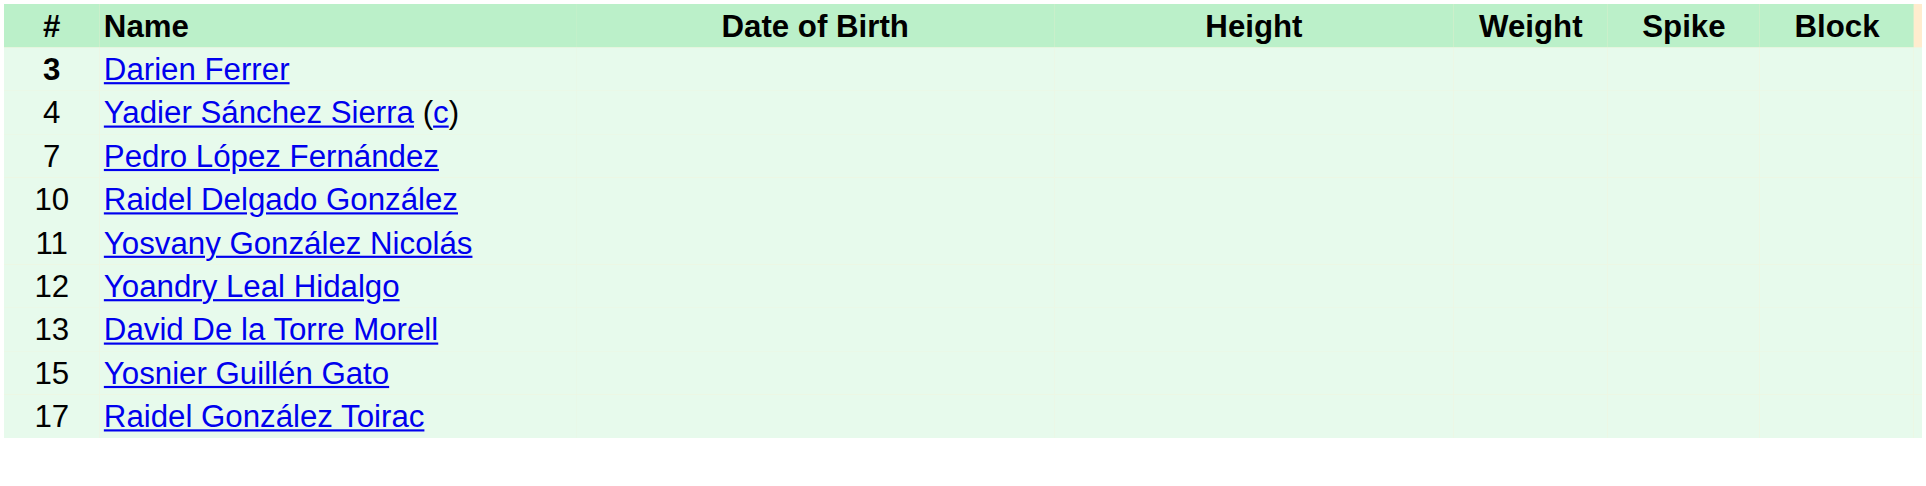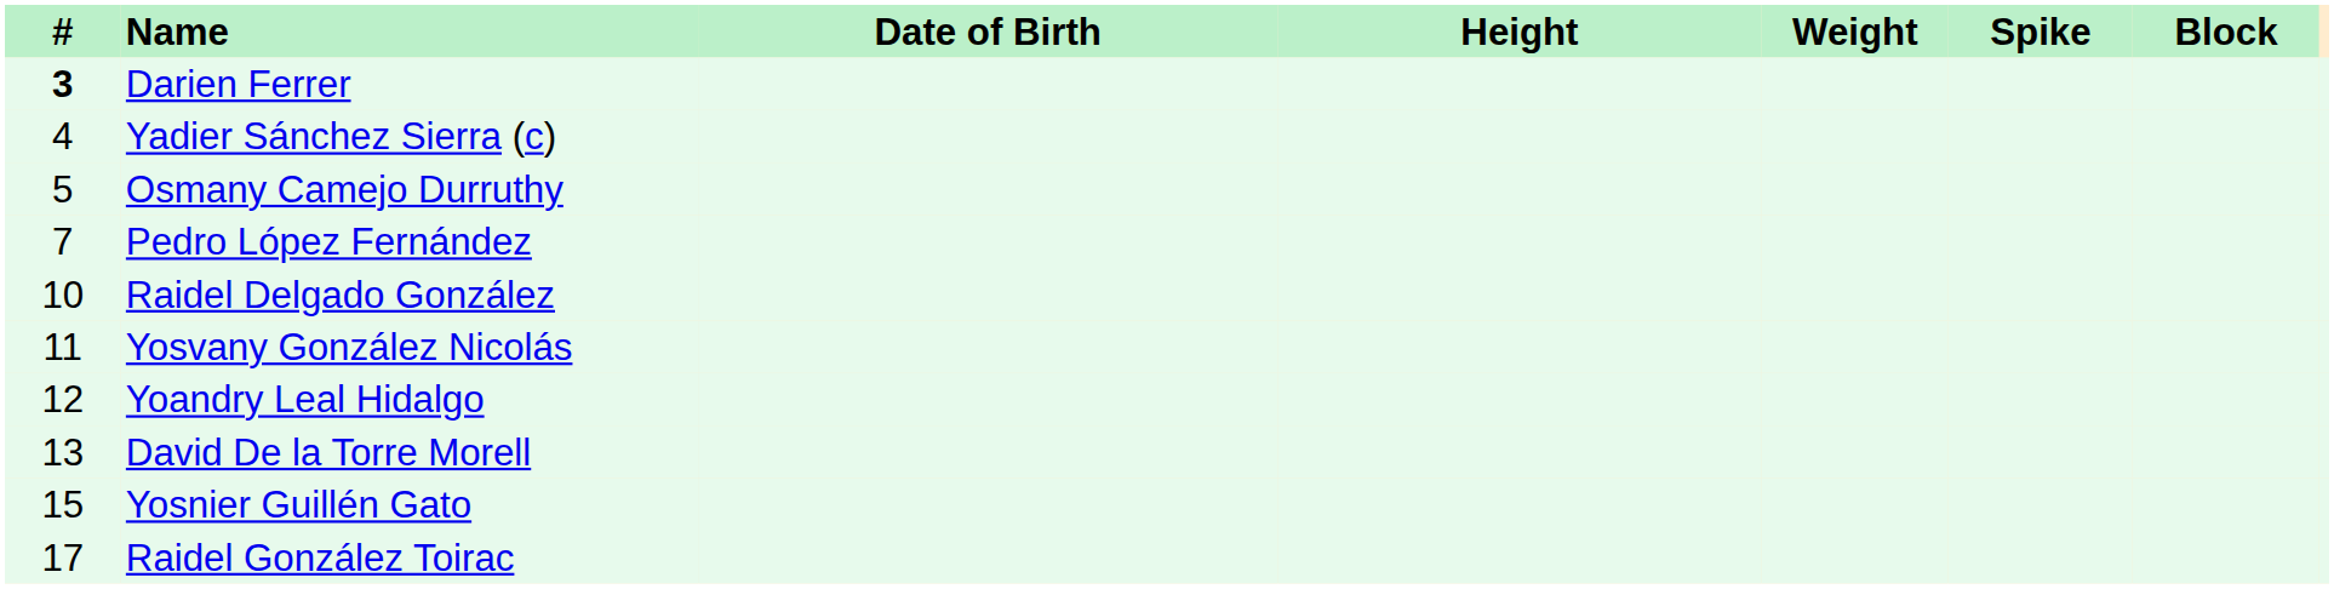+ row: 5 | Osmany Camejo Durruthy
